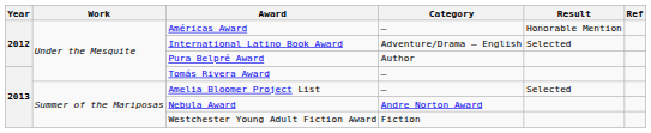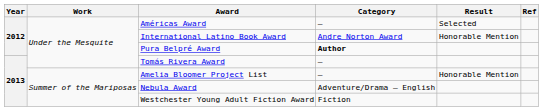Américas Award | Result: Honorable Mention -> Selected
International Latino Book Award | Category: Adventure/Drama – English -> Andre Norton Award
International Latino Book Award | Result: Selected -> Honorable Mention
Pura Belpré Award | Category: normal -> bold
Amelia Bloomer Project List | Result: Selected -> Honorable Mention
Nebula Award | Category: Andre Norton Award -> Adventure/Drama – English
